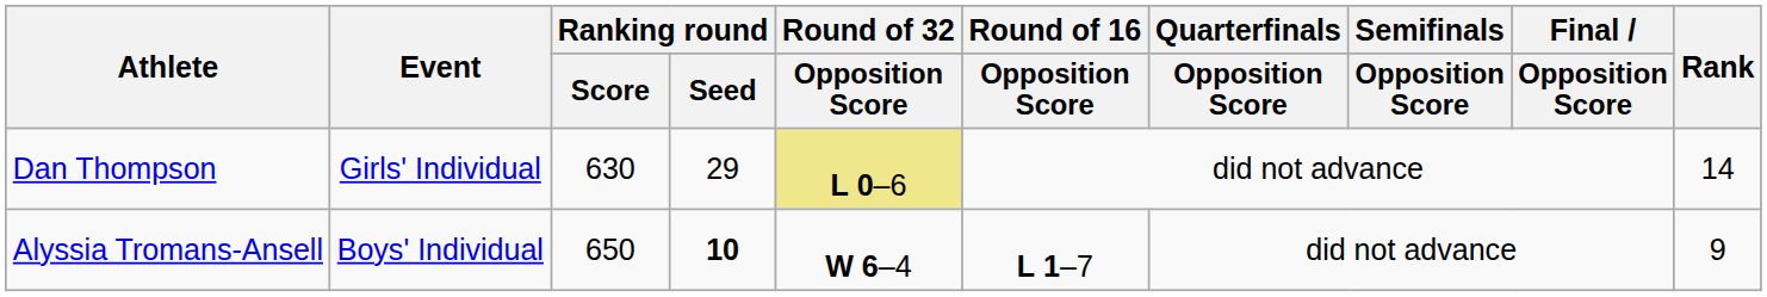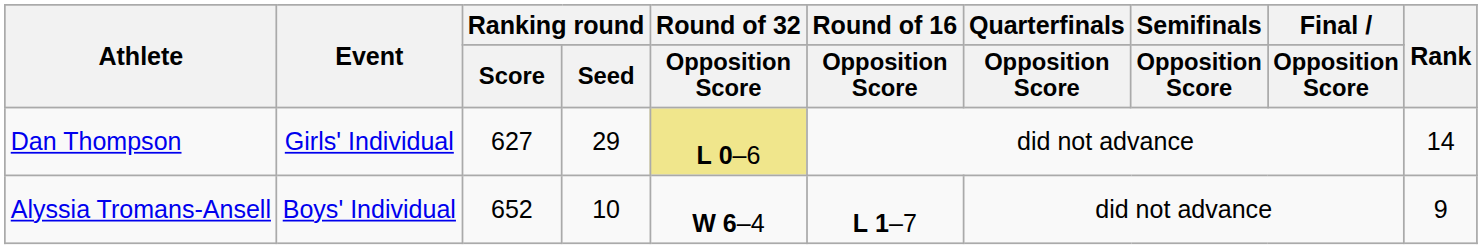Dan Thompson | Ranking round / Score: 630 -> 627
Alyssia Tromans-Ansell | Ranking round / Score: 650 -> 652
Alyssia Tromans-Ansell | Ranking round / Seed: bold -> normal
